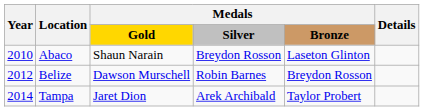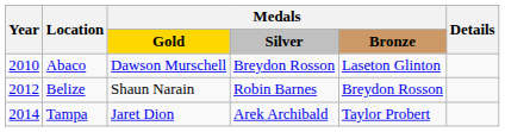Abaco | column 3: Shaun Narain -> Dawson Murschell
Belize | column 3: Dawson Murschell -> Shaun Narain
